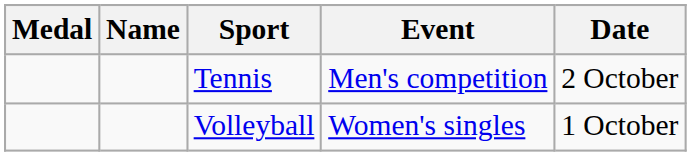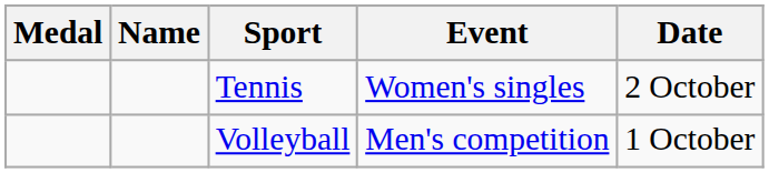Tennis | Event: Men's competition -> Women's singles
Volleyball | Event: Women's singles -> Men's competition
